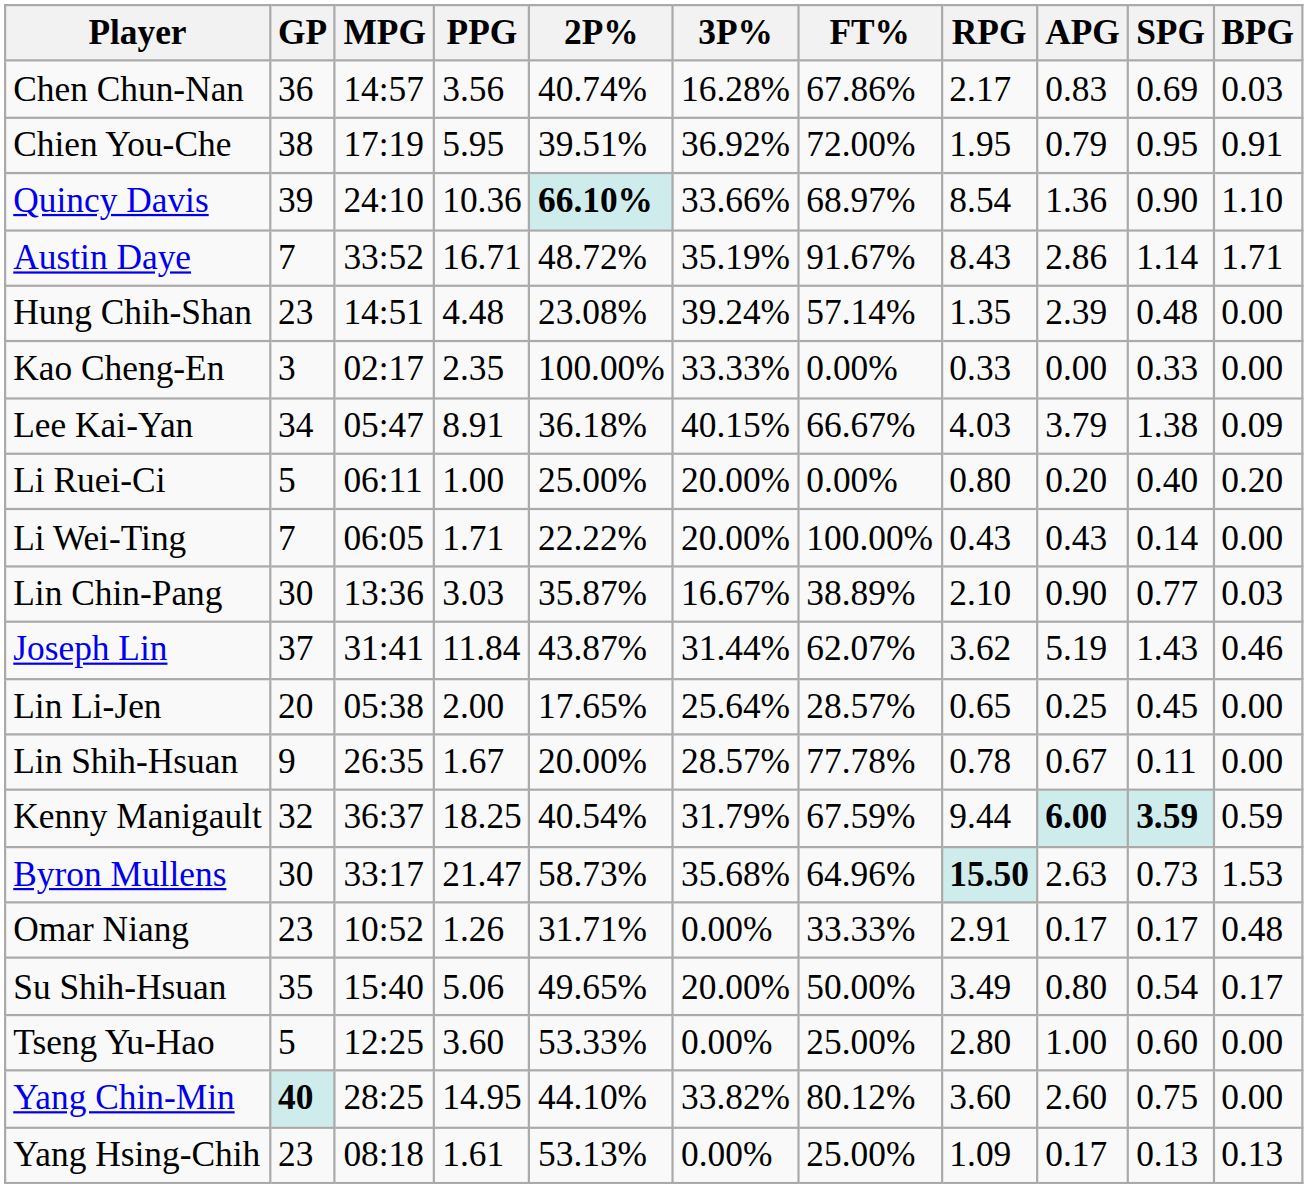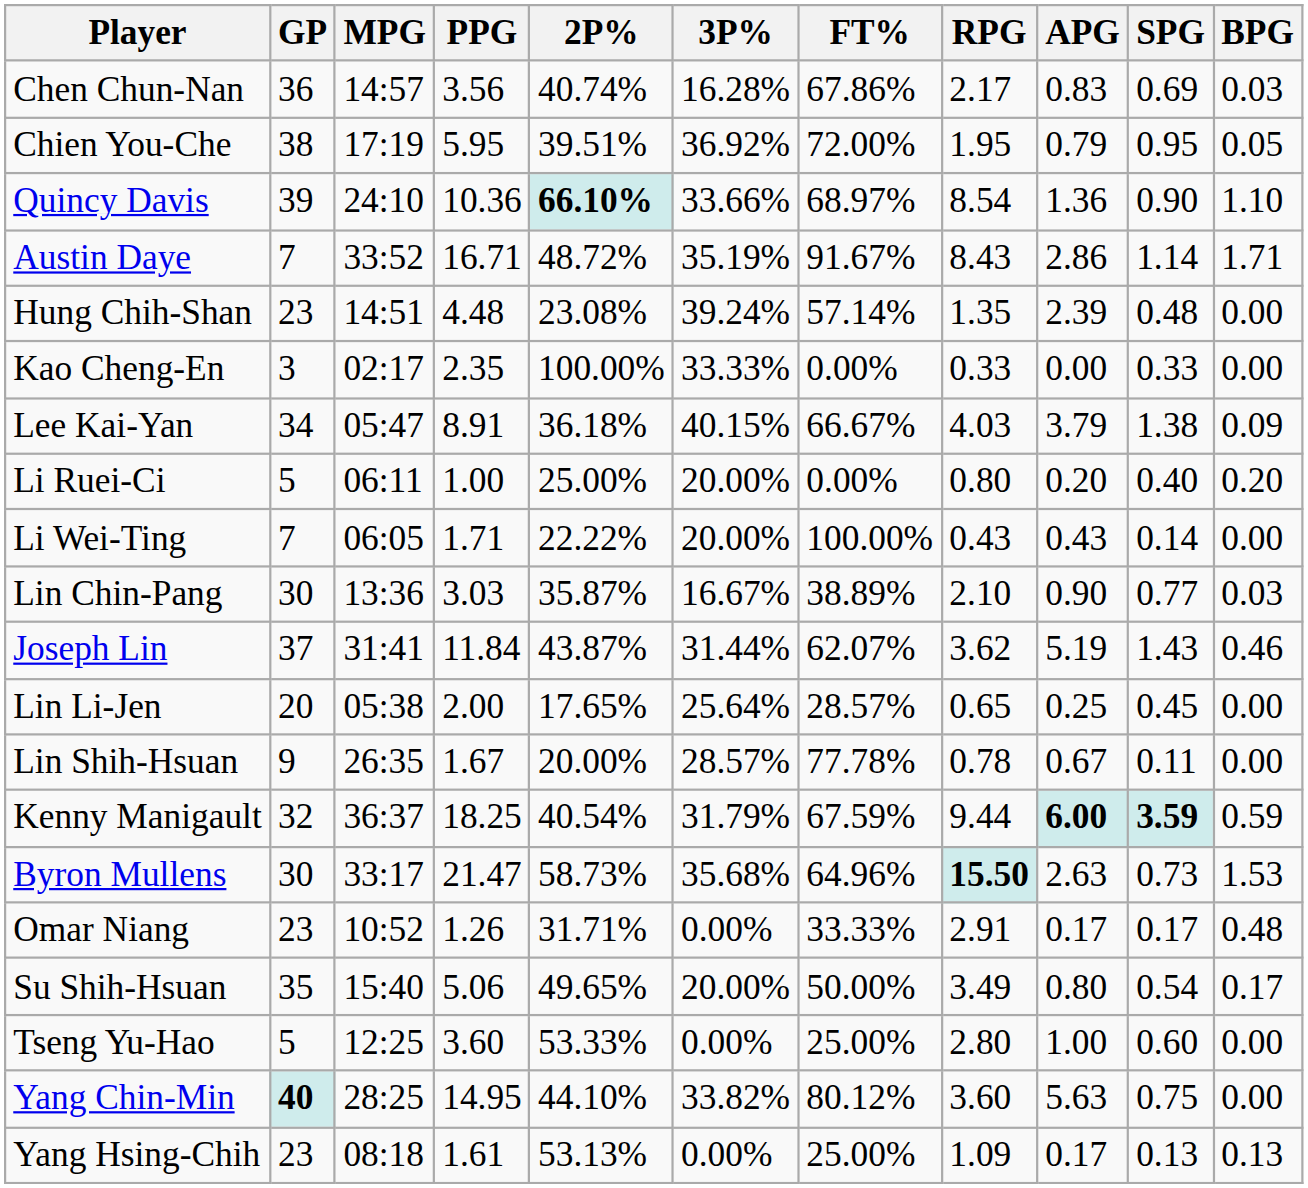Chien You-Che | BPG: 0.91 -> 0.05
Yang Chin-Min | APG: 2.60 -> 5.63
